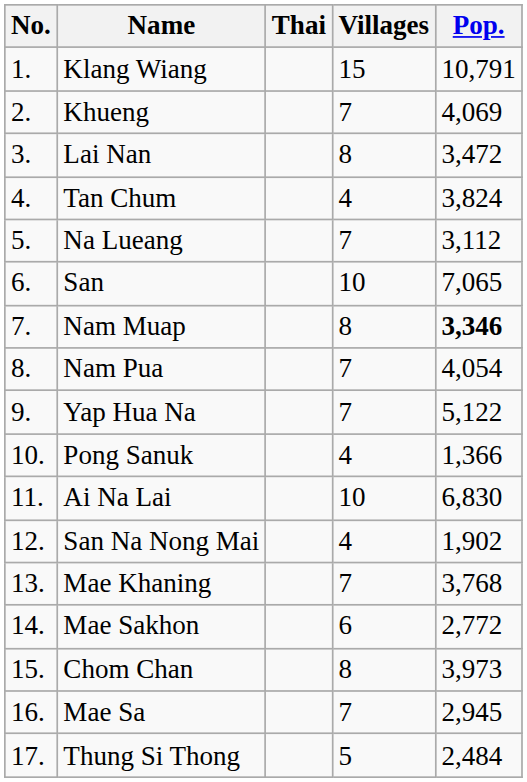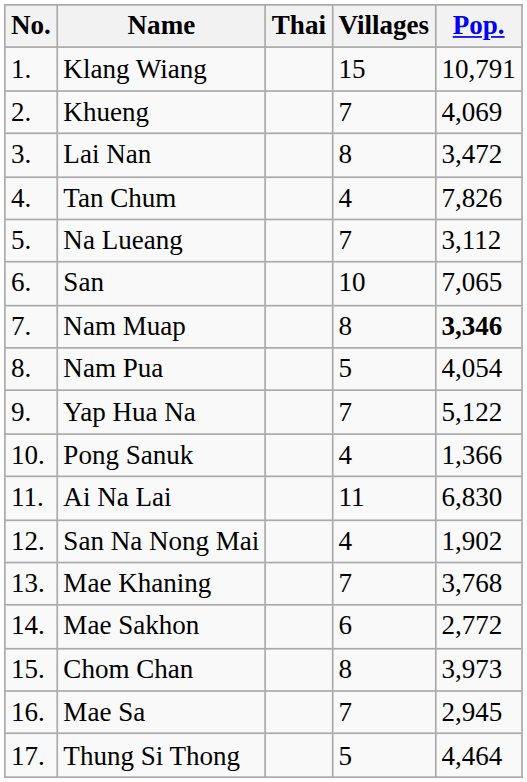Tan Chum | Pop.: 3,824 -> 7,826
Nam Pua | Villages: 7 -> 5
Ai Na Lai | Villages: 10 -> 11
Thung Si Thong | Pop.: 2,484 -> 4,464
